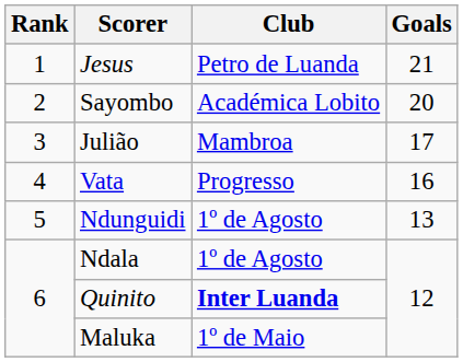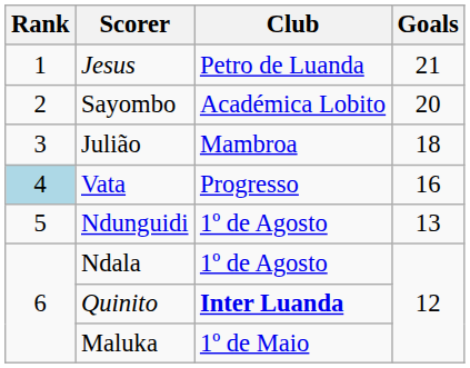Julião | Goals: 17 -> 18
Vata | Rank: no background -> lightblue background
